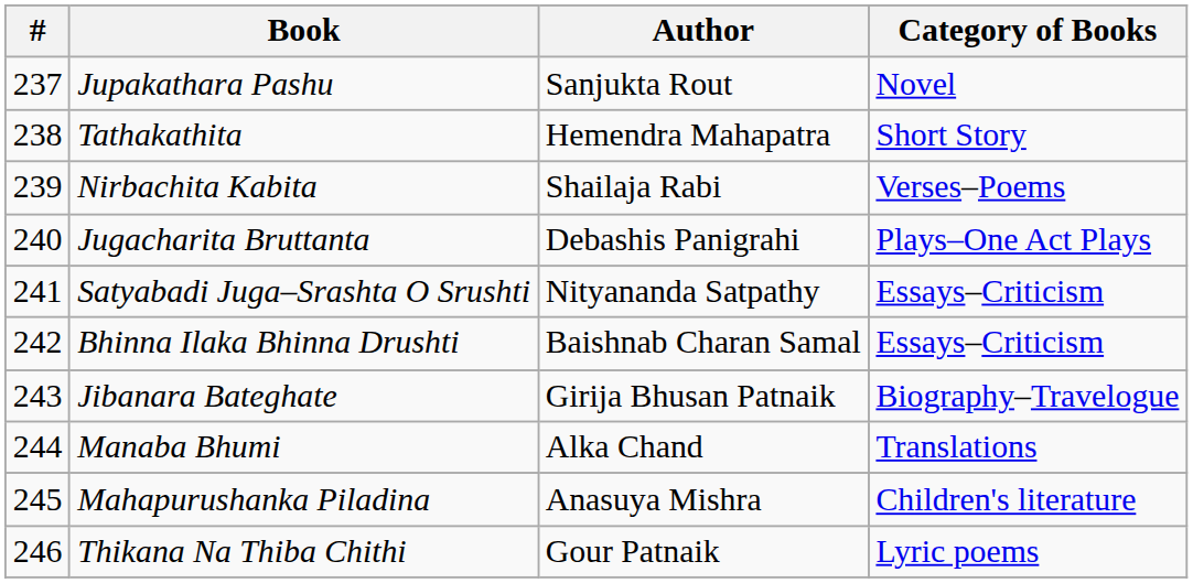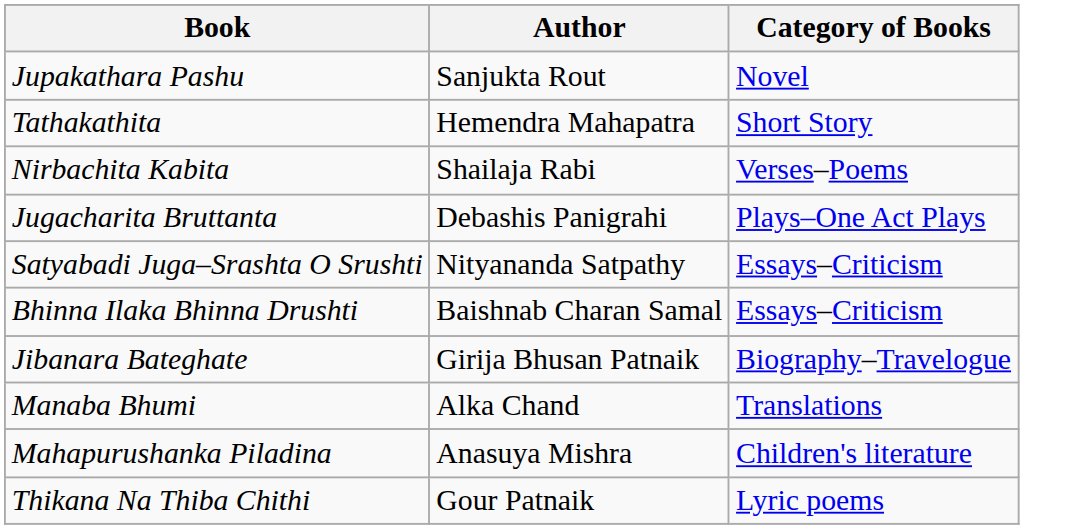- column: # | 237 | 238 | 239 | 240 | 241 | 242 | 243 | 244 | 245 | 246
